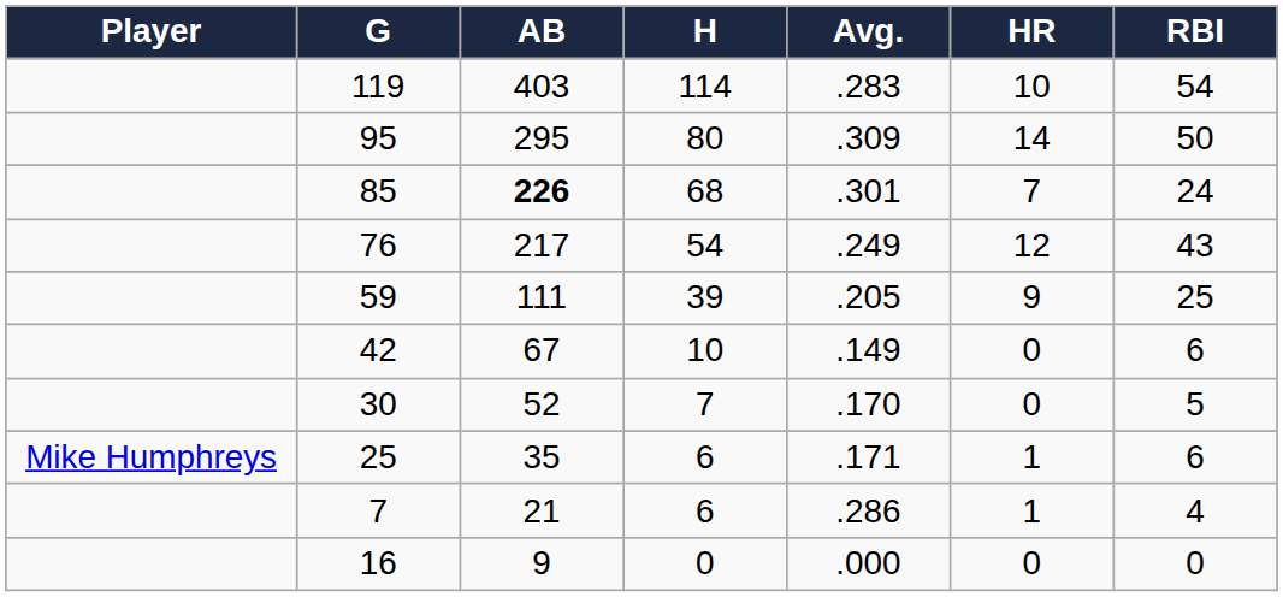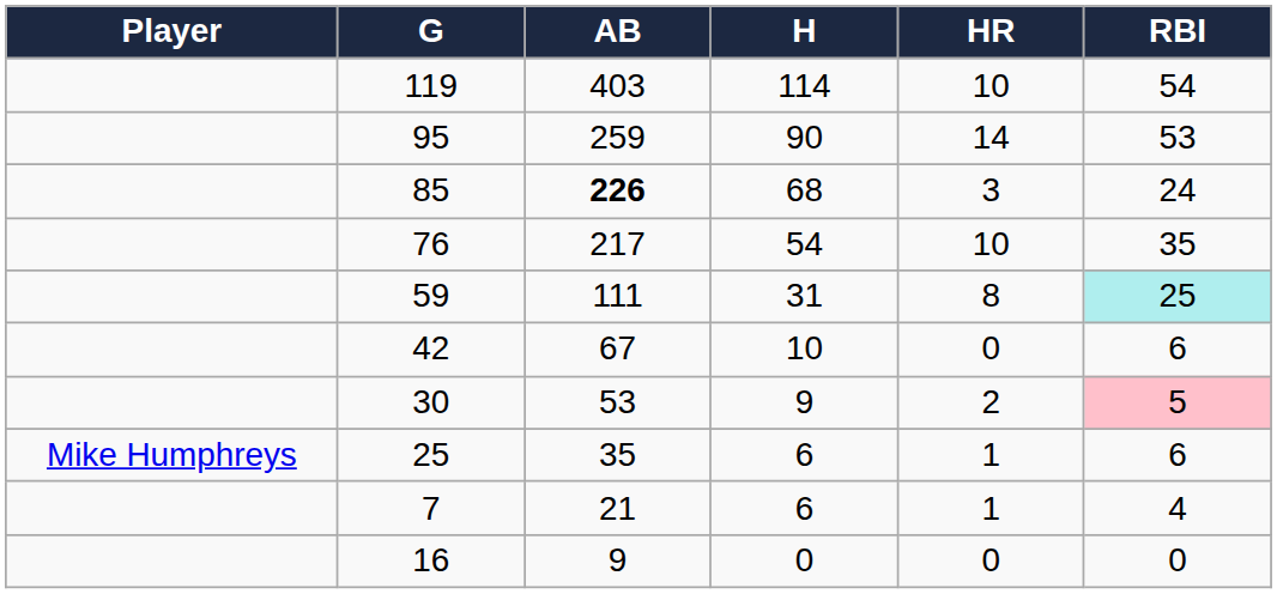- column: Avg. | .283 | .309 | .301 | .249 | .205 | .149 | .170 | .171 | .286 | .000
95 | AB: 295 -> 259
95 | H: 80 -> 90
95 | RBI: 50 -> 53
85 | HR: 7 -> 3
76 | HR: 12 -> 10
76 | RBI: 43 -> 35
59 | H: 39 -> 31
59 | HR: 9 -> 8
59 | RBI: no background -> paleturquoise background
30 | AB: 52 -> 53
30 | H: 7 -> 9
30 | HR: 0 -> 2
30 | RBI: no background -> pink background
